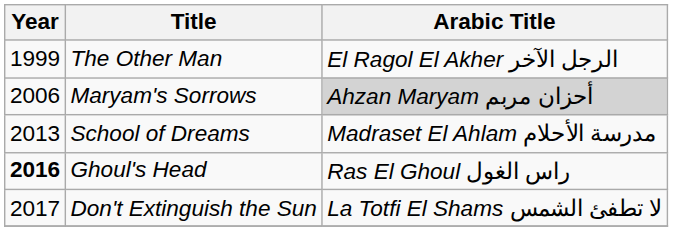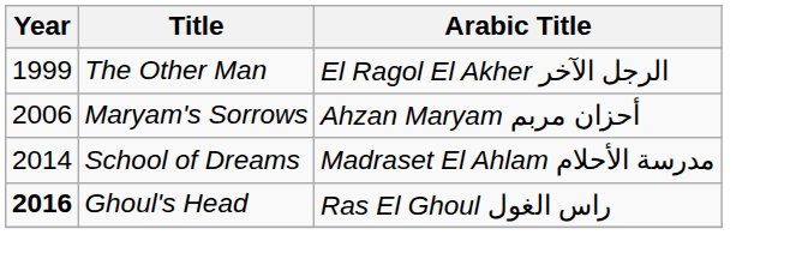Maryam's Sorrows | Arabic Title: lightgrey background -> no background
School of Dreams | Year: 2013 -> 2014
- row: 2017 | Don't Extinguish the Sun | La Totfi El Shams لا تطفئ الشمس
